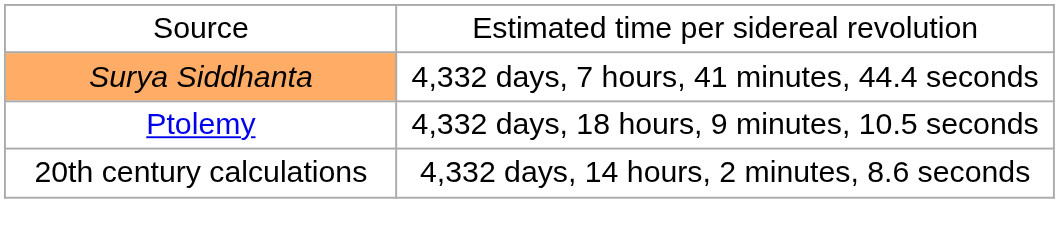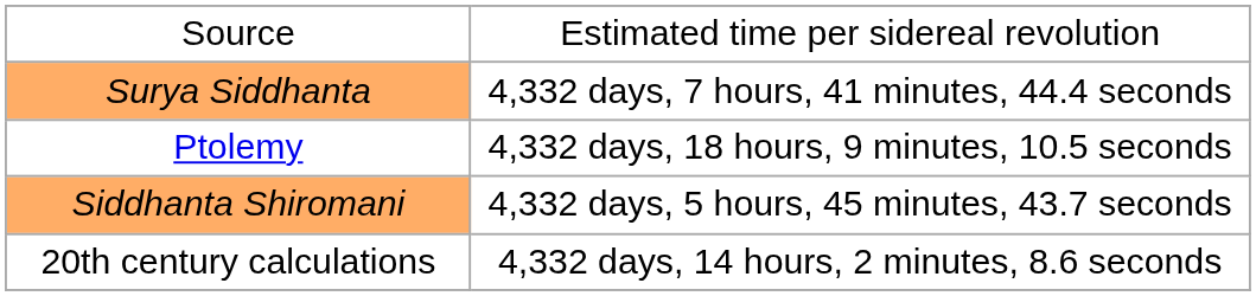+ row: Siddhanta Shiromani | 4,332 days, 5 hours, 45 minutes, 43.7 seconds
